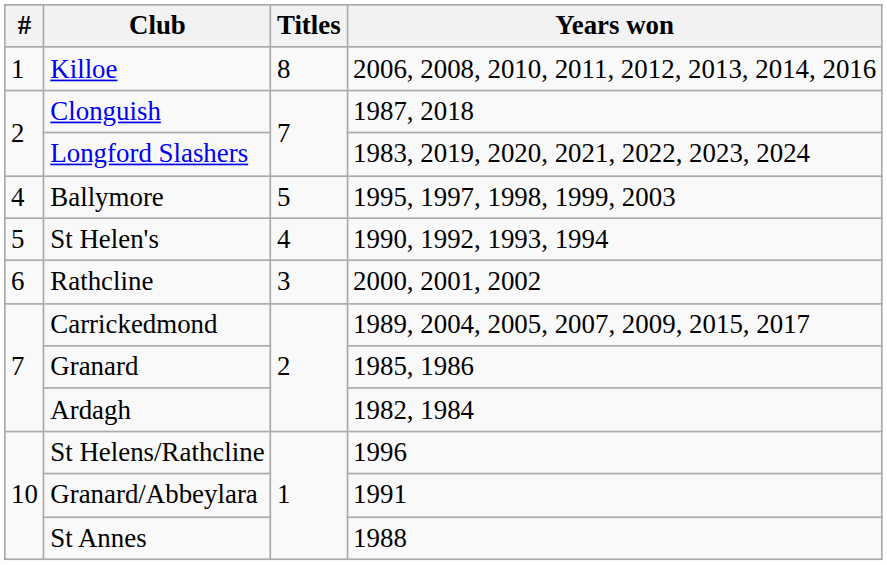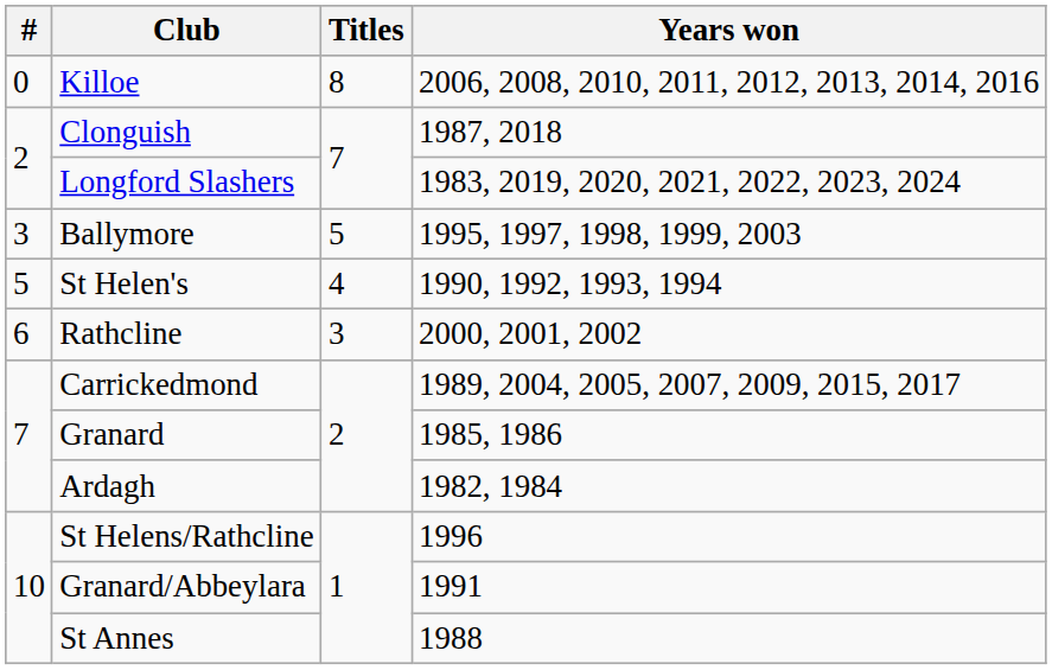Killoe | #: 1 -> 0
Ballymore | #: 4 -> 3
